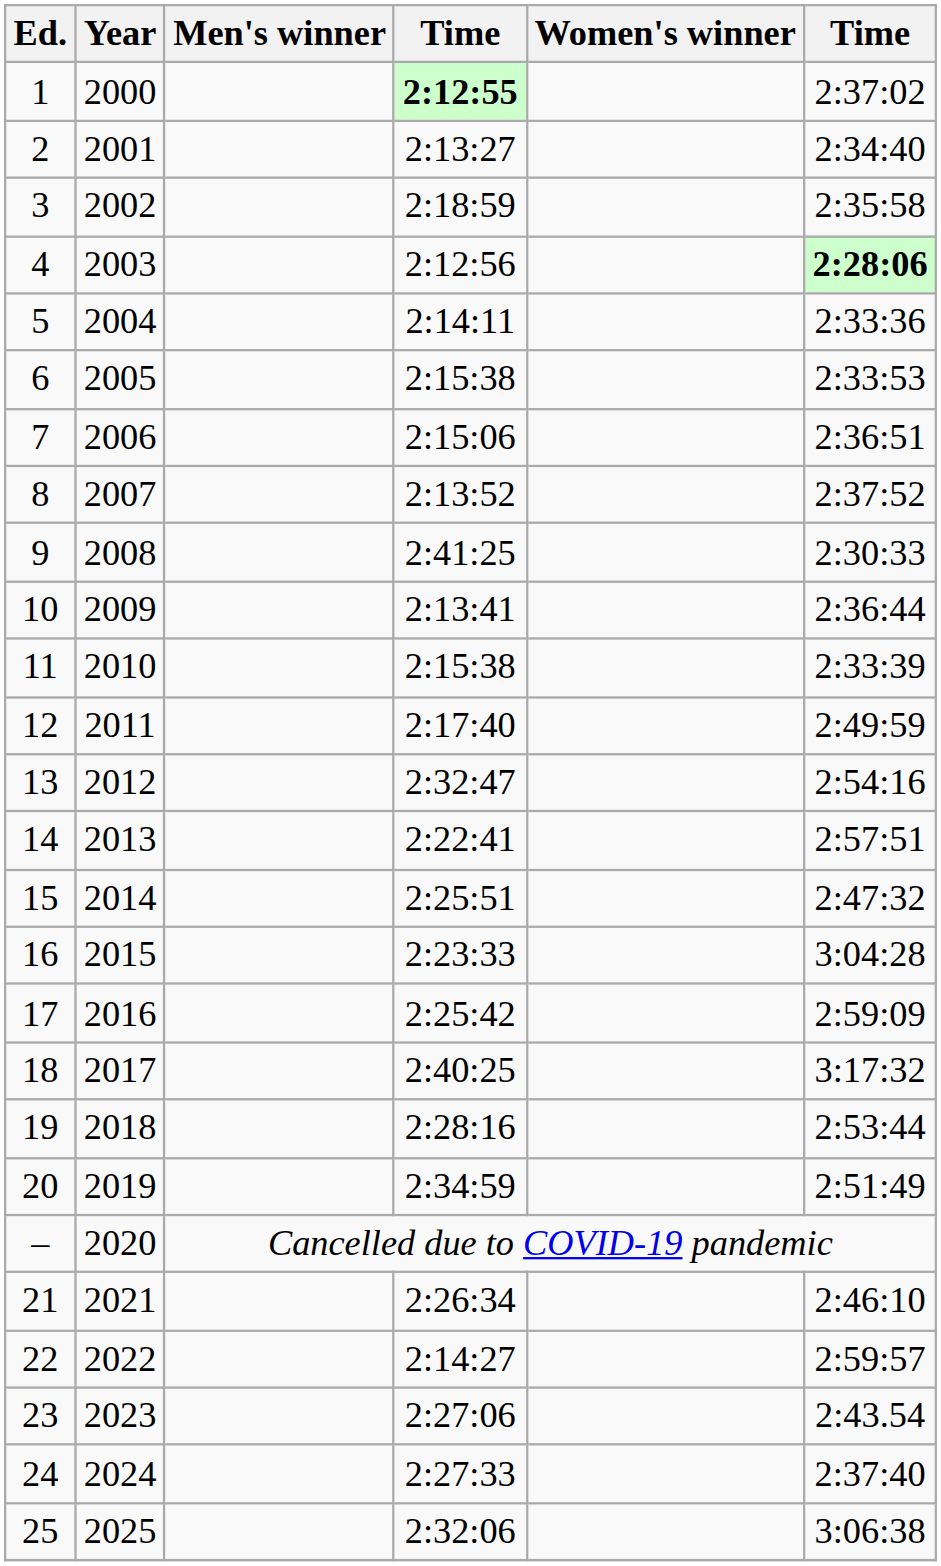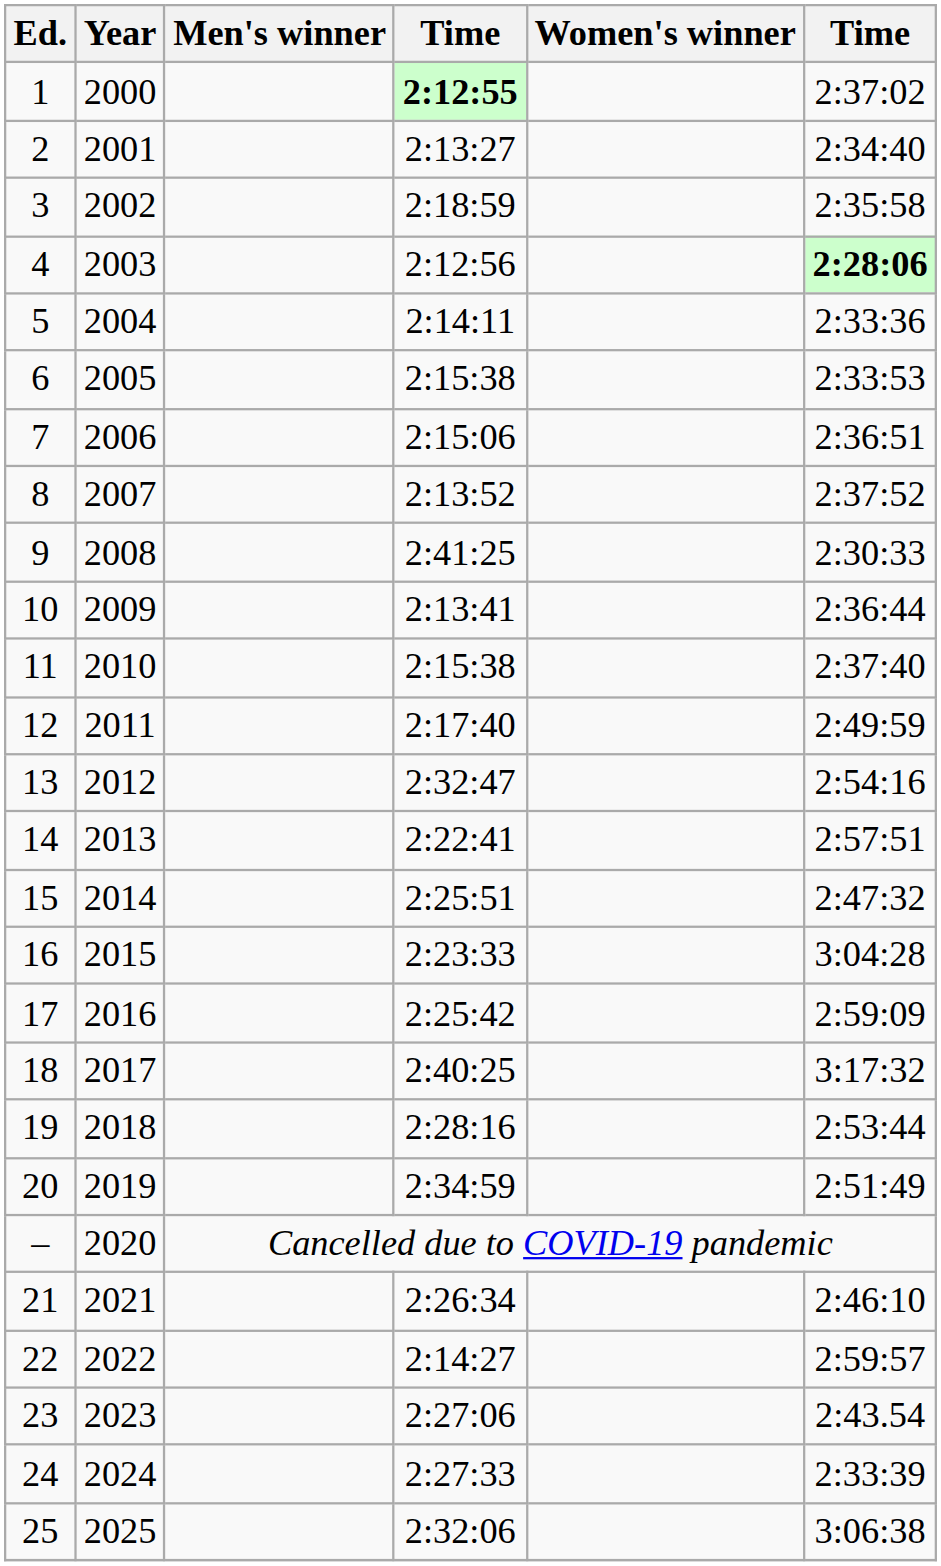11 | column 6: 2:33:39 -> 2:37:40
24 | column 6: 2:37:40 -> 2:33:39
